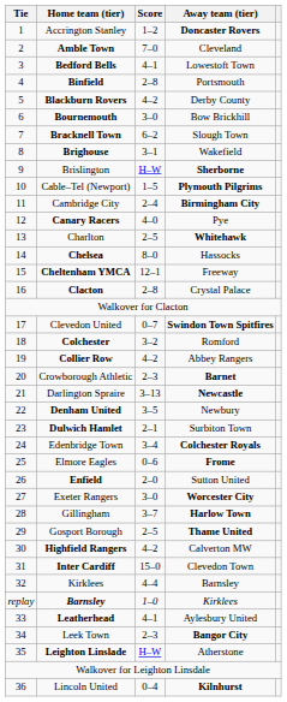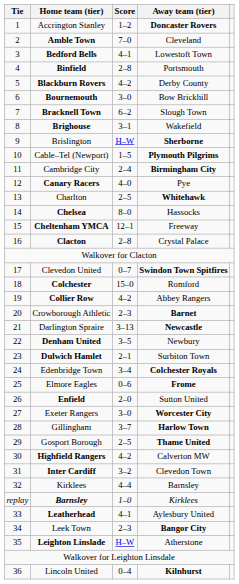Colchester | Score: 3–2 -> 15–0
Inter Cardiff | Score: 15–0 -> 3–2
